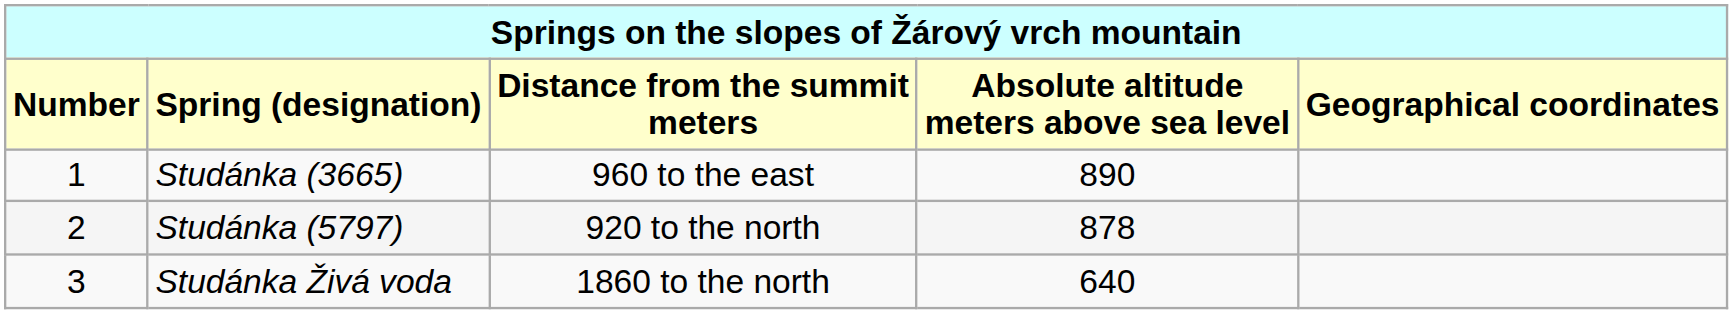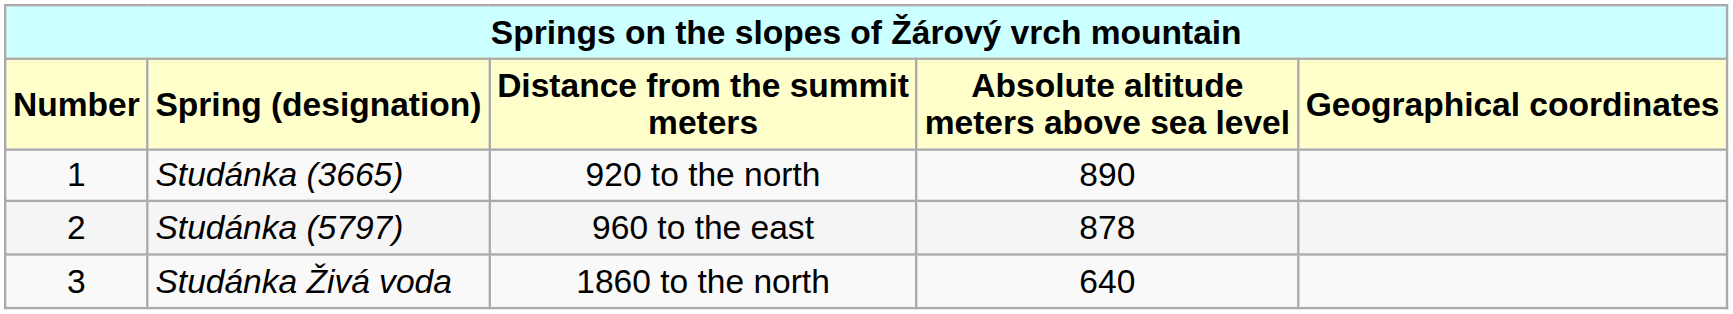Studánka (3665) | column 3: 960 to the east -> 920 to the north
Studánka (5797) | column 3: 920 to the north -> 960 to the east
